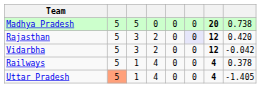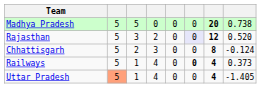Rajasthan | column 8: 0.420 -> 0.520
- row: Vidarbha | 5 | 3 | 2 | 0 | 0 | 12 | -0.042
+ row: Chhattisgarh | 5 | 2 | 3 | 0 | 0 | 8 | -0.124
Railways | column 6: normal -> bold
Railways | column 8: 0.378 -> 0.373
